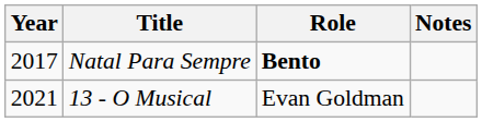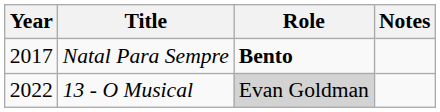13 - O Musical | Year: 2021 -> 2022
13 - O Musical | Role: no background -> lightgrey background
